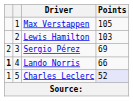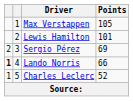Lewis Hamilton | Points: 103 -> 101
Charles Leclerc | Points: lavender background -> no background
